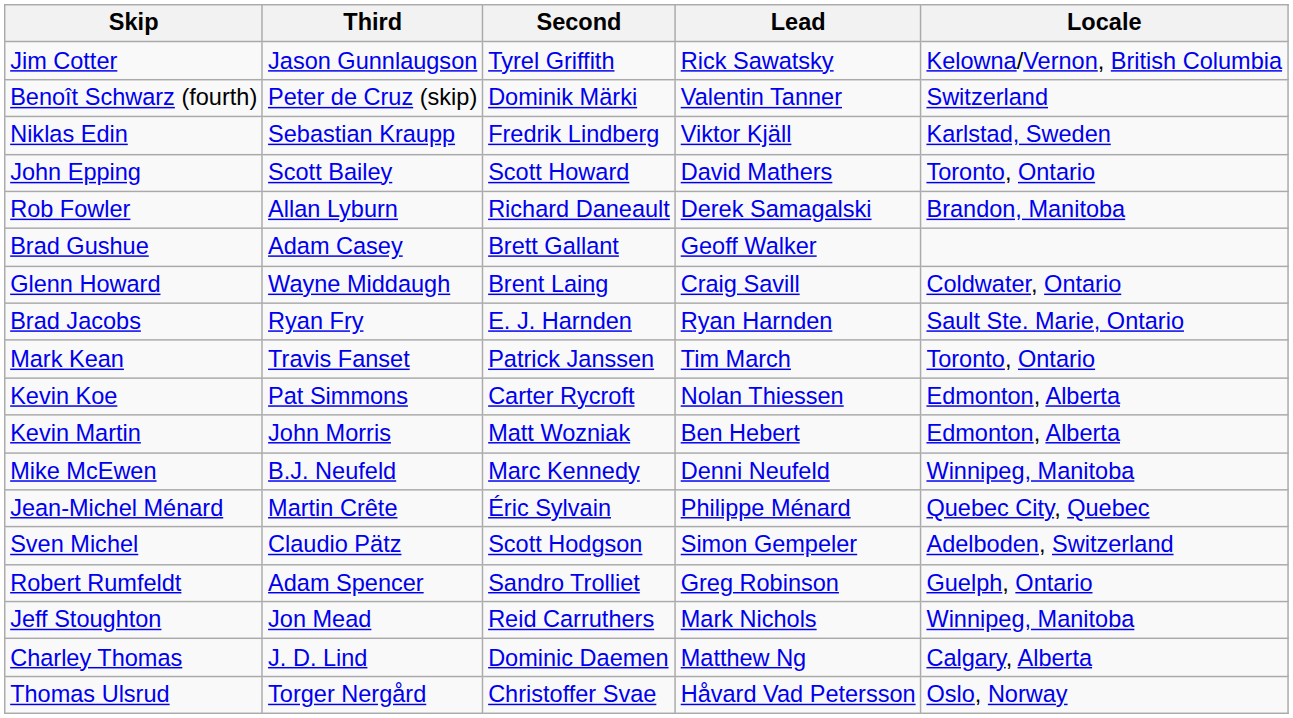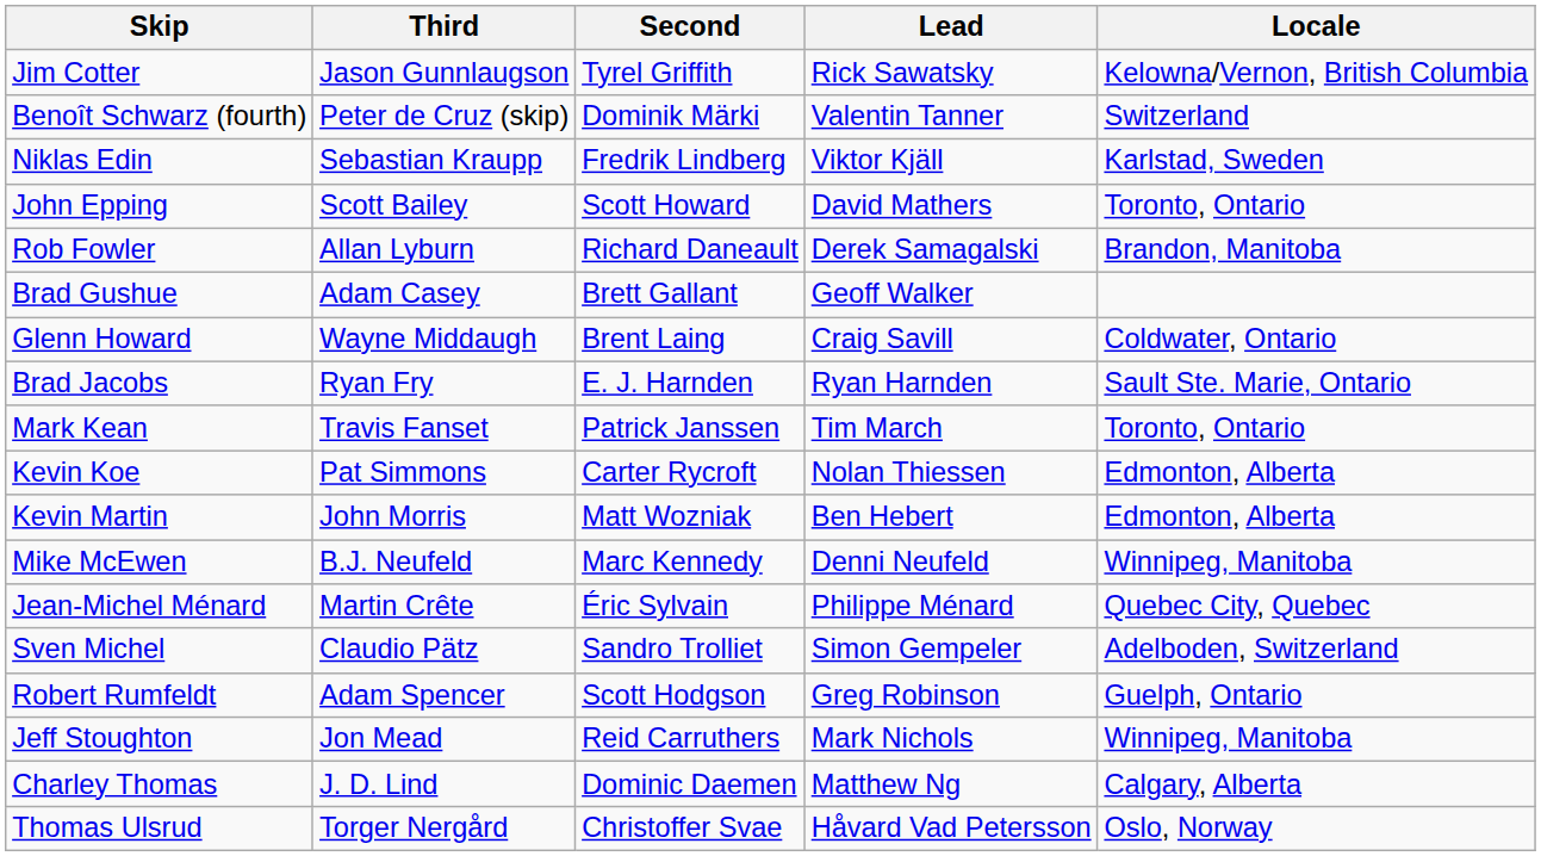Sven Michel | Second: Scott Hodgson -> Sandro Trolliet
Robert Rumfeldt | Second: Sandro Trolliet -> Scott Hodgson
